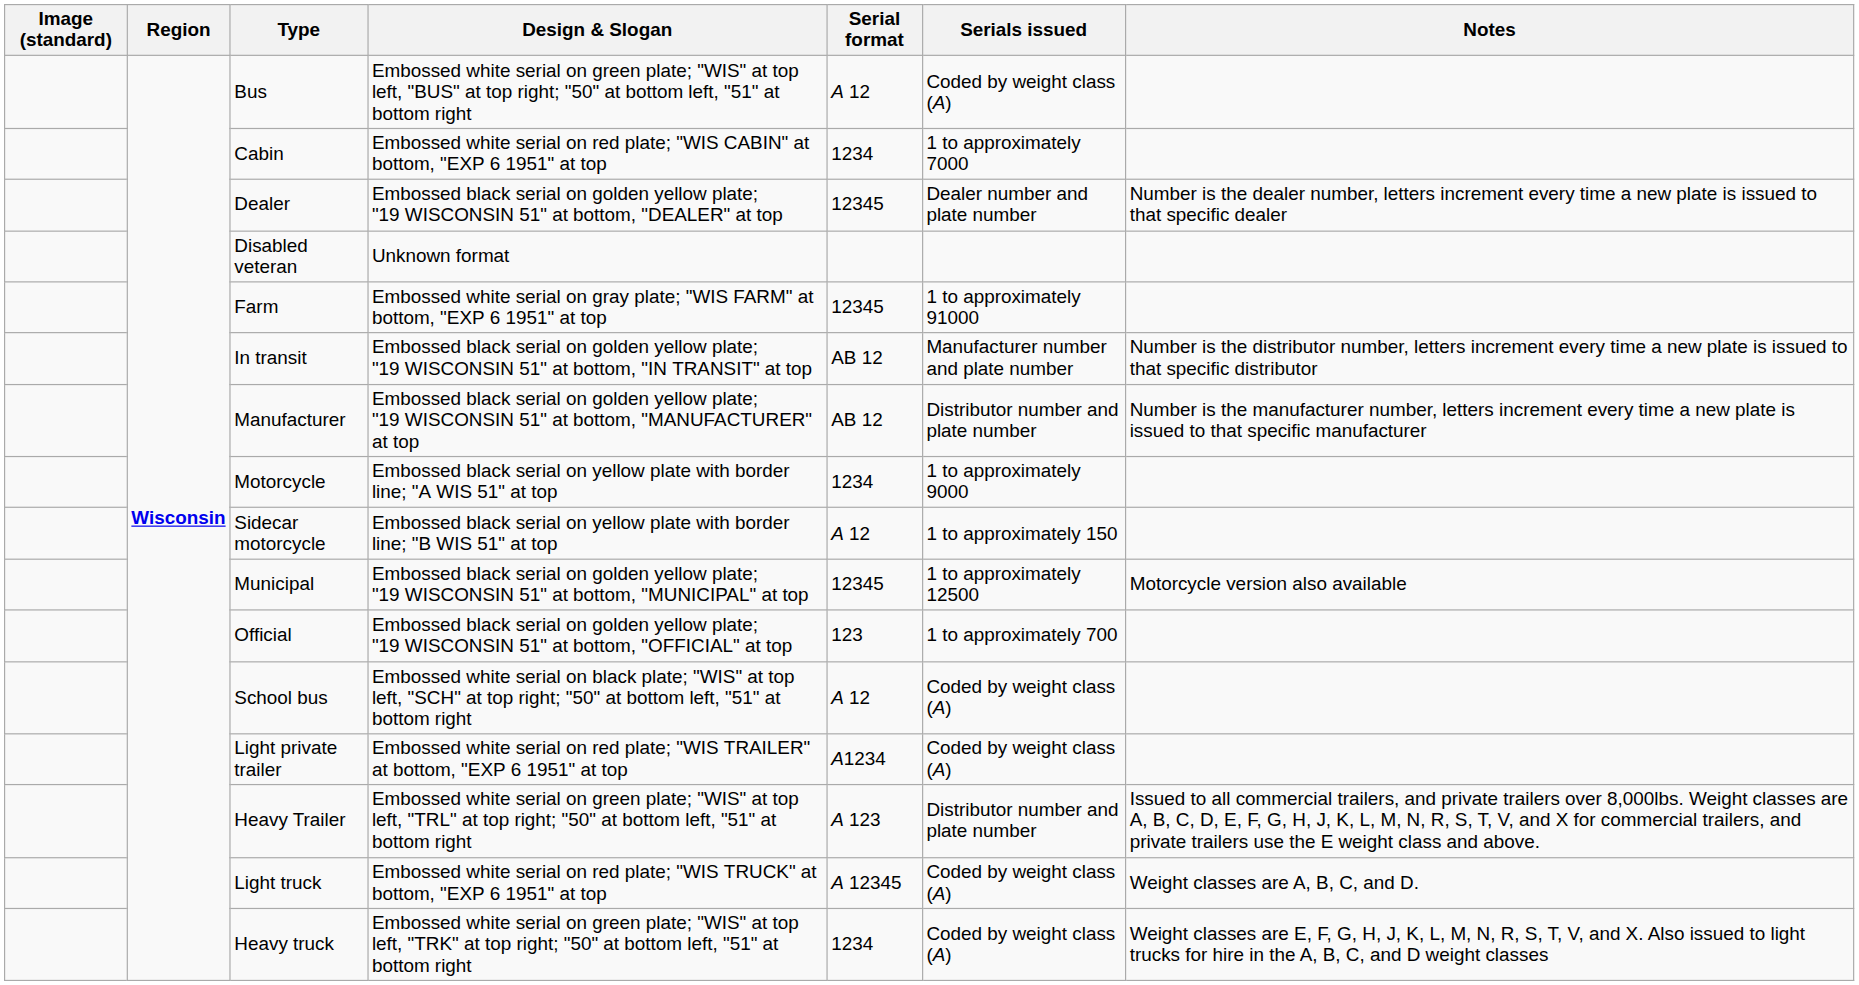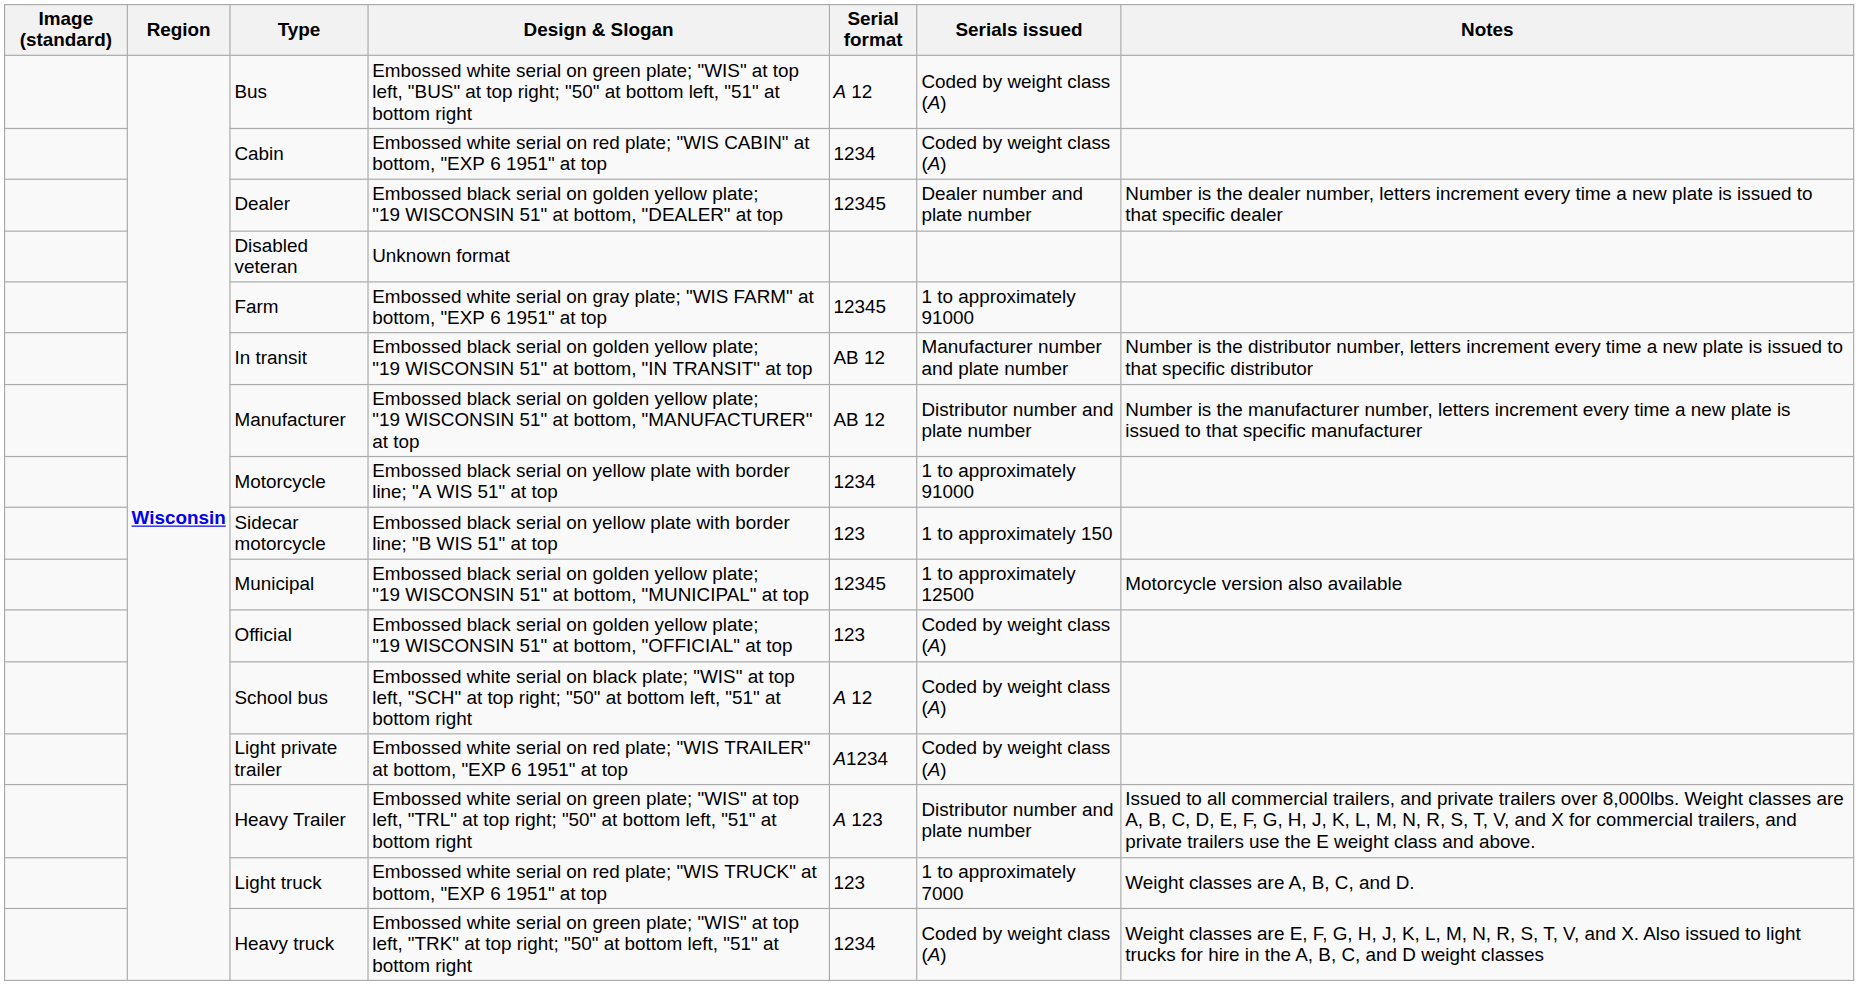Cabin | Serials issued: 1 to approximately 7000 -> Coded by weight class (A)
Motorcycle | Serials issued: 1 to approximately 9000 -> 1 to approximately 91000
Sidecar motorcycle | Serial format: A 12 -> 123
Official | Serials issued: 1 to approximately 700 -> Coded by weight class (A)
Light truck | Serial format: A 12345 -> 123
Light truck | Serials issued: Coded by weight class (A) -> 1 to approximately 7000
